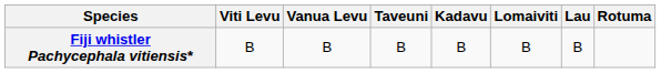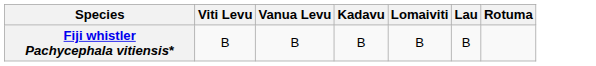- column: Taveuni | B
